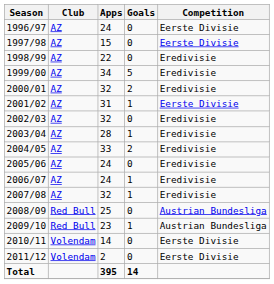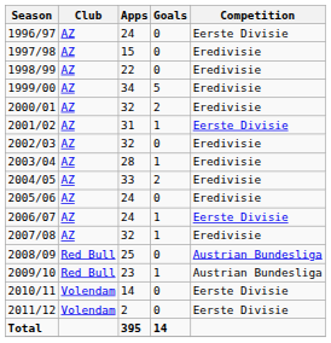1997/98 | Competition: Eerste Divisie -> Eredivisie
2006/07 | Competition: Eredivisie -> Eerste Divisie
